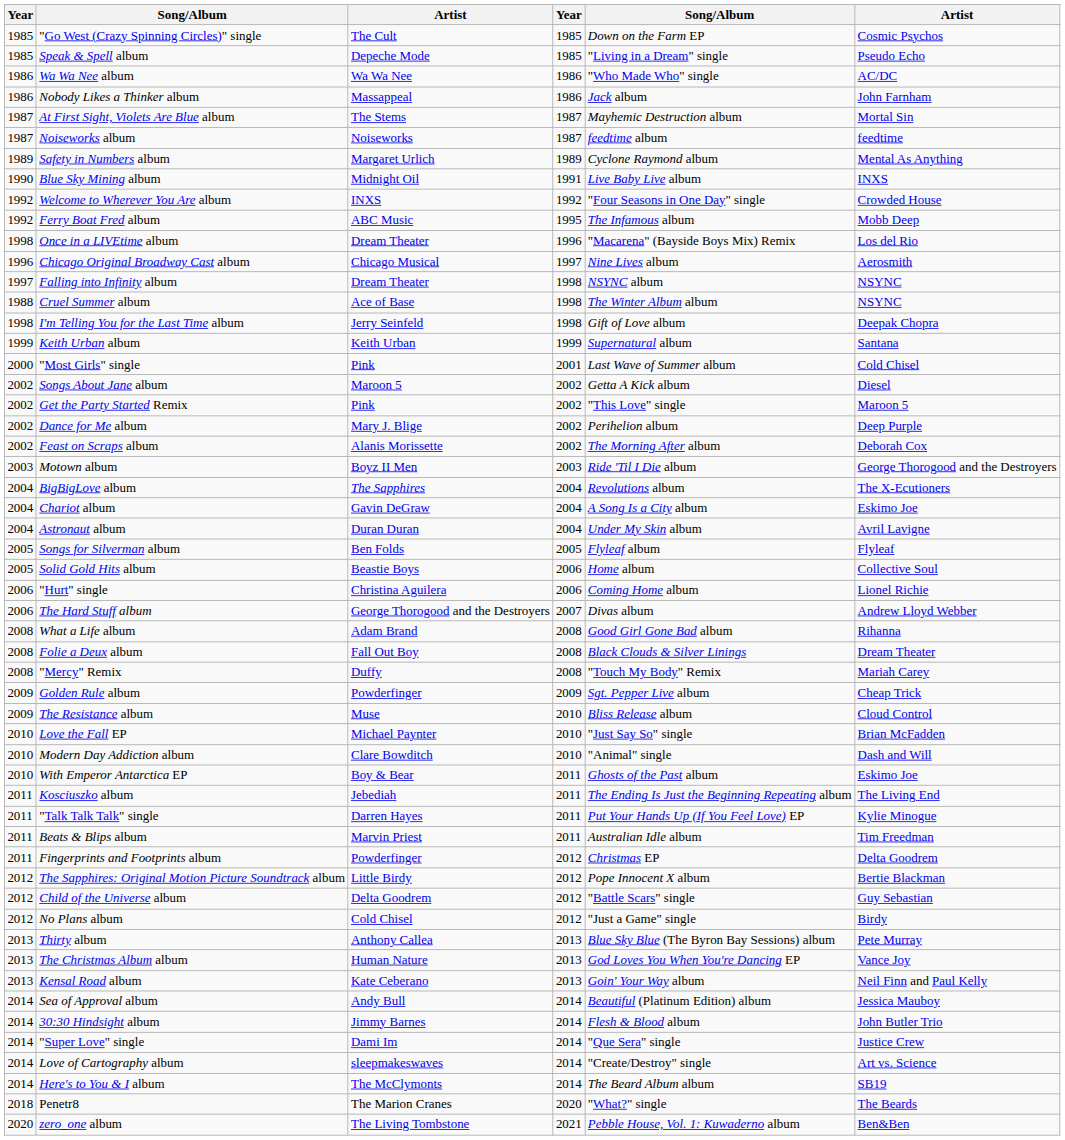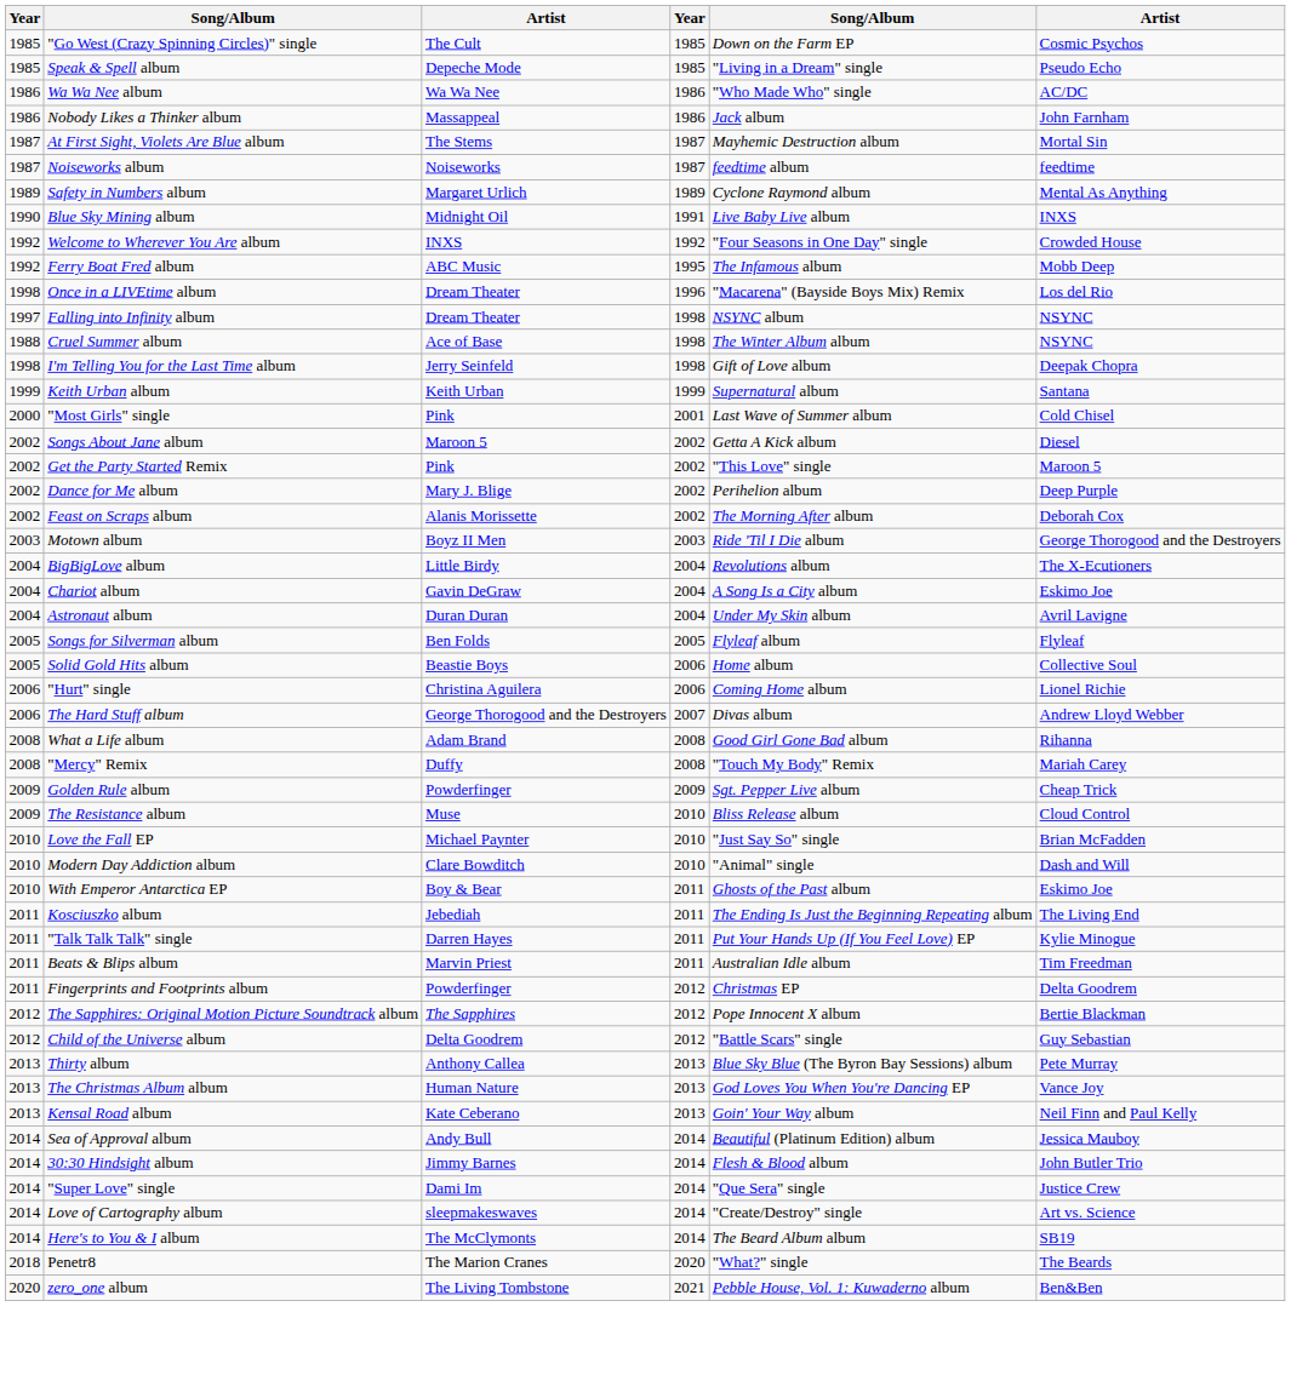- row: 1996 | Chicago Original Broadway Cast album | Chicago Musical | 1997 | Nine Lives album | Aerosmith
BigBigLove album | column 3: The Sapphires -> Little Birdy
- row: 2008 | Folie a Deux album | Fall Out Boy | 2008 | Black Clouds & Silver Linings | Dream Theater
The Sapphires: Original Motion Picture Soundtrack album | column 3: Little Birdy -> The Sapphires
- row: 2012 | No Plans album | Cold Chisel | 2012 | "Just a Game" single | Birdy
